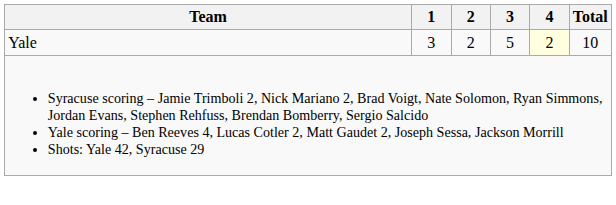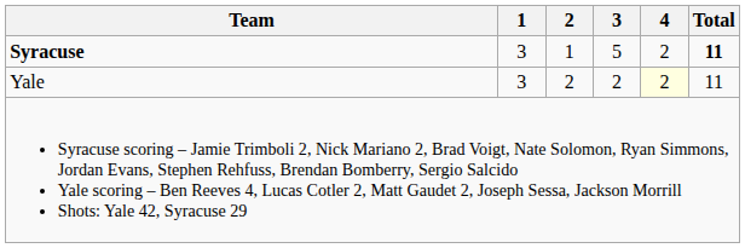+ row: Syracuse | 3 | 1 | 5 | 2 | 11
Yale | 3: 5 -> 2
Yale | Total: 10 -> 11
